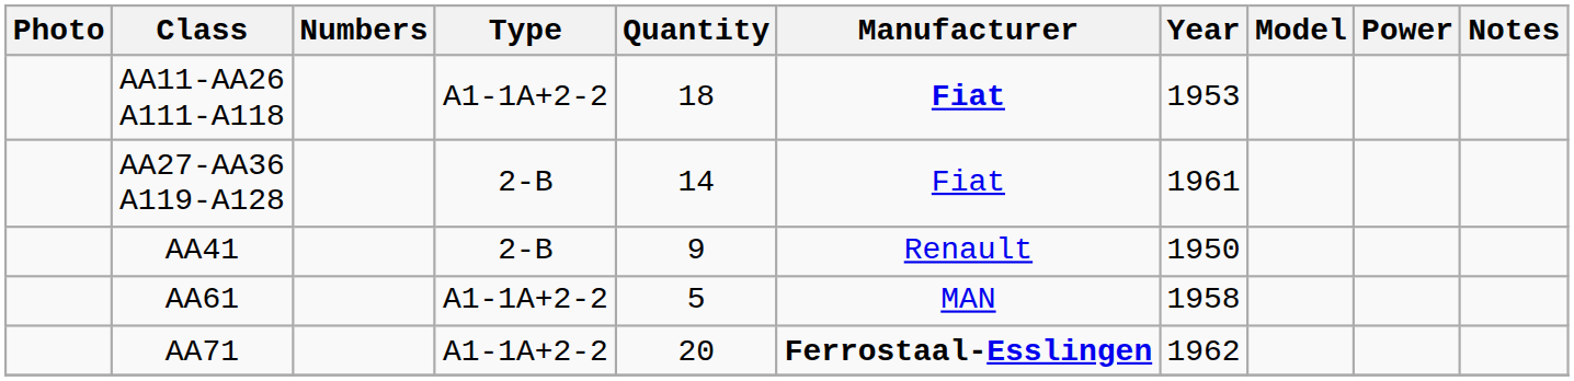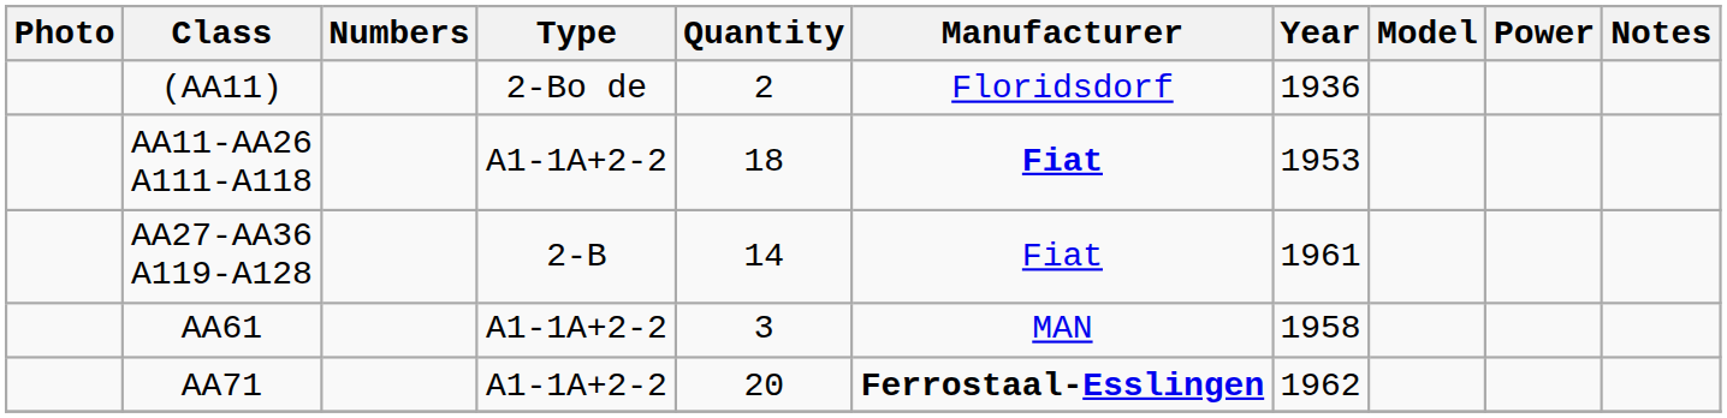+ row: (AA11) | 2-Bo de | 2 | Floridsdorf | 1936
- row: AA41 | 2-B | 9 | Renault | 1950
AA61 | Quantity: 5 -> 3
